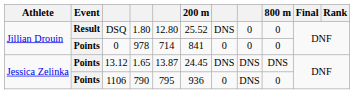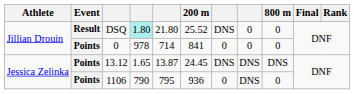DSQ | column 4: no background -> paleturquoise background
DSQ | column 5: 12.80 -> 21.80
